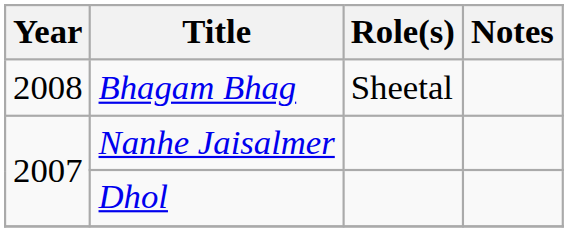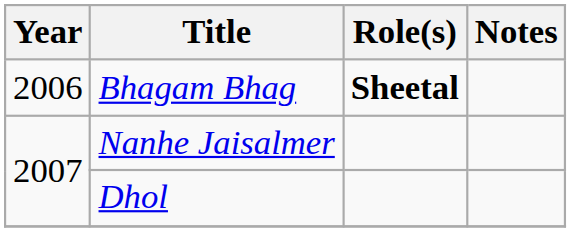Bhagam Bhag | Year: 2008 -> 2006
Bhagam Bhag | Role(s): normal -> bold
